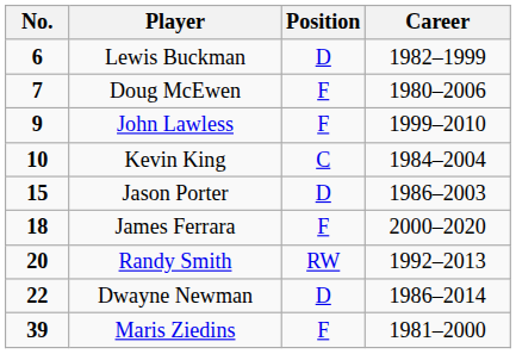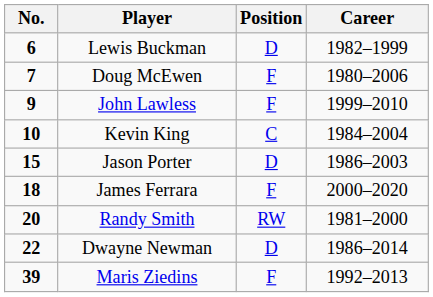Randy Smith | Career: 1992–2013 -> 1981–2000
Maris Ziedins | Career: 1981–2000 -> 1992–2013
